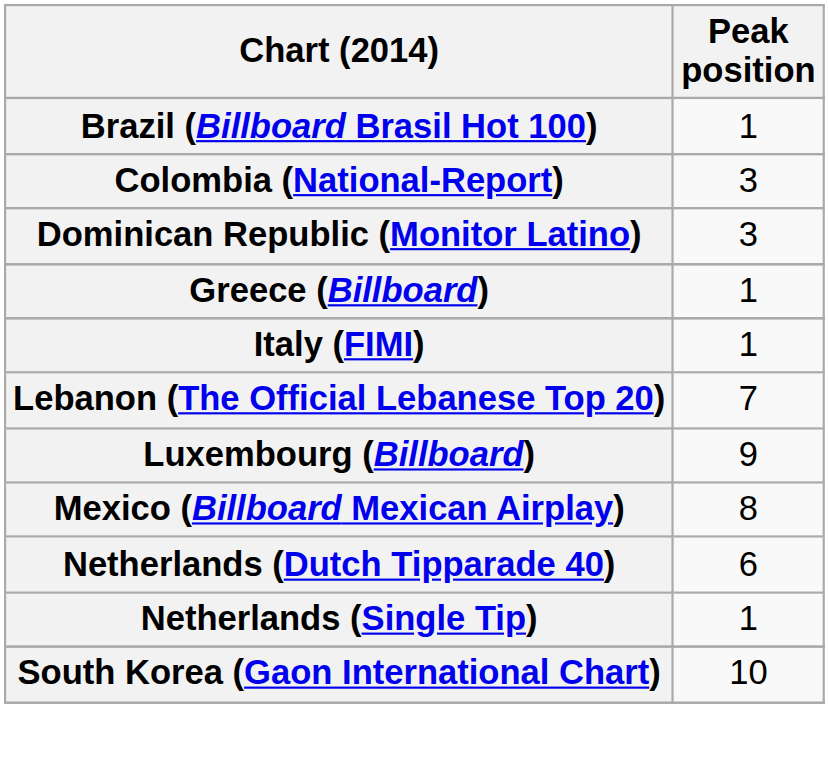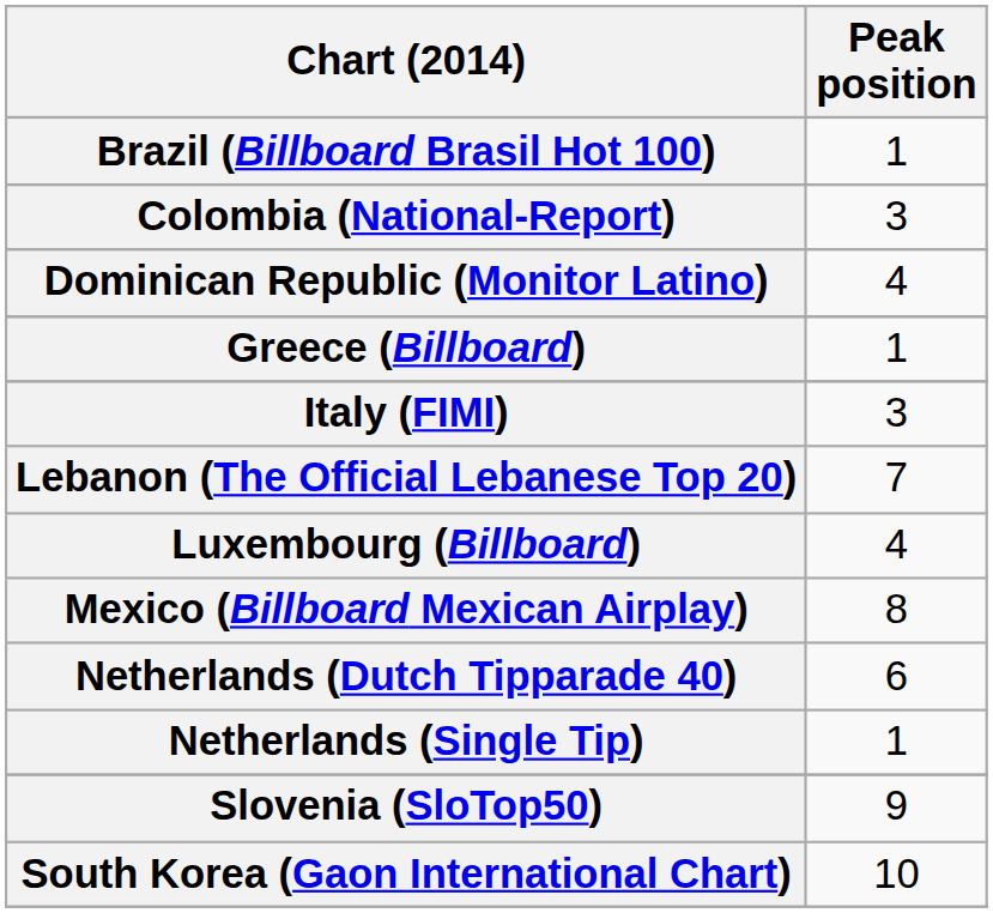Dominican Republic (Monitor Latino) | Peak position: 3 -> 4
Italy (FIMI) | Peak position: 1 -> 3
Luxembourg (Billboard) | Peak position: 9 -> 4
+ row: Slovenia (SloTop50) | 9
